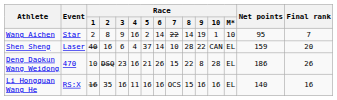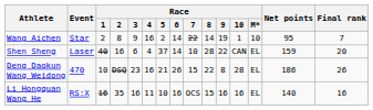Li Hongquan Wang He | Race / 5: 16 -> 10
